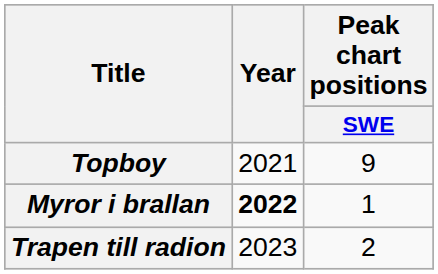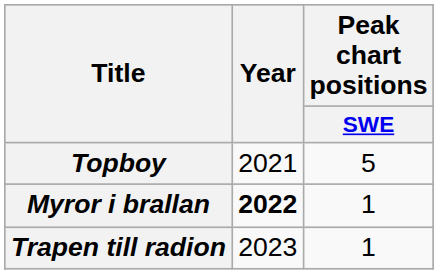Topboy | Peak chart positions / SWE: 9 -> 5
Trapen till radion | Peak chart positions / SWE: 2 -> 1
